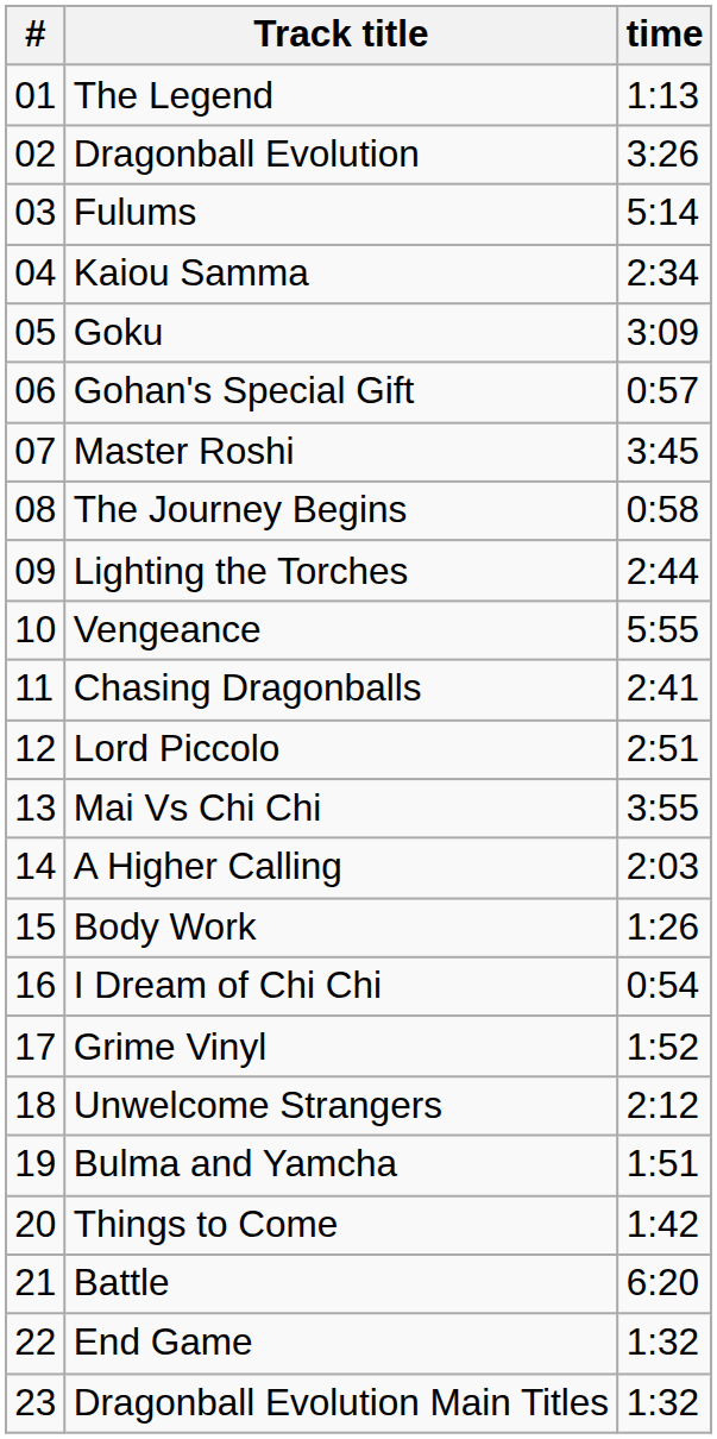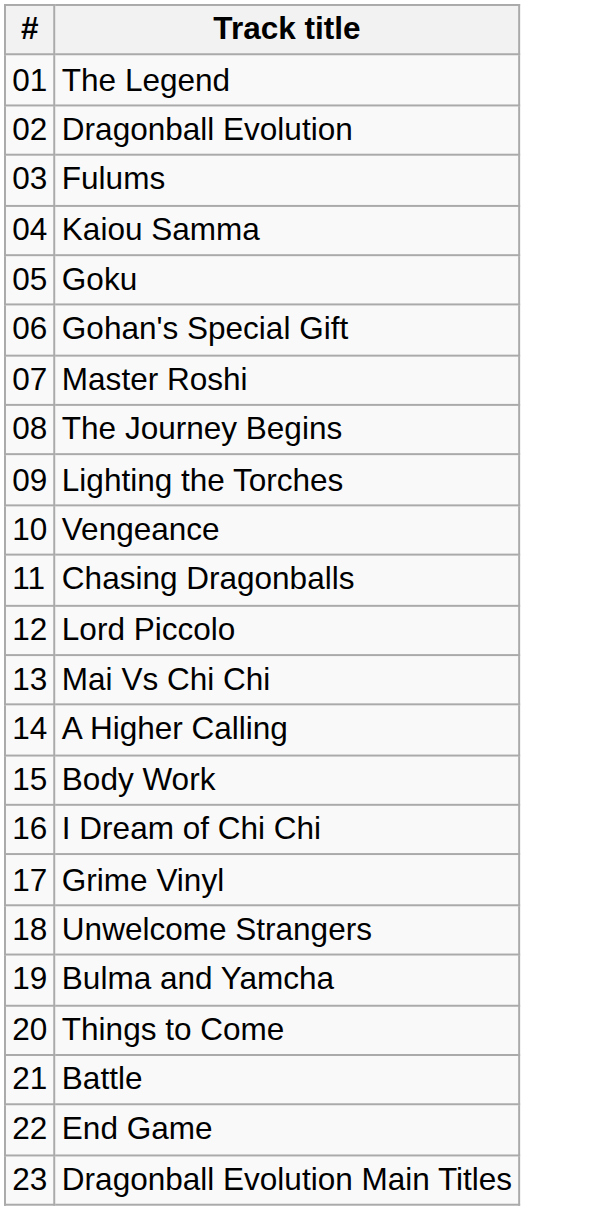- column: time | 1:13 | 3:26 | 5:14 | 2:34 | 3:09 | 0:57 | 3:45 | 0:58 | 2:44 | 5:55 | 2:41 | 2:51 | 3:55 | 2:03 | 1:26 | 0:54 | 1:52 | 2:12 | 1:51 | 1:42 | 6:20 | 1:32 | 1:32
